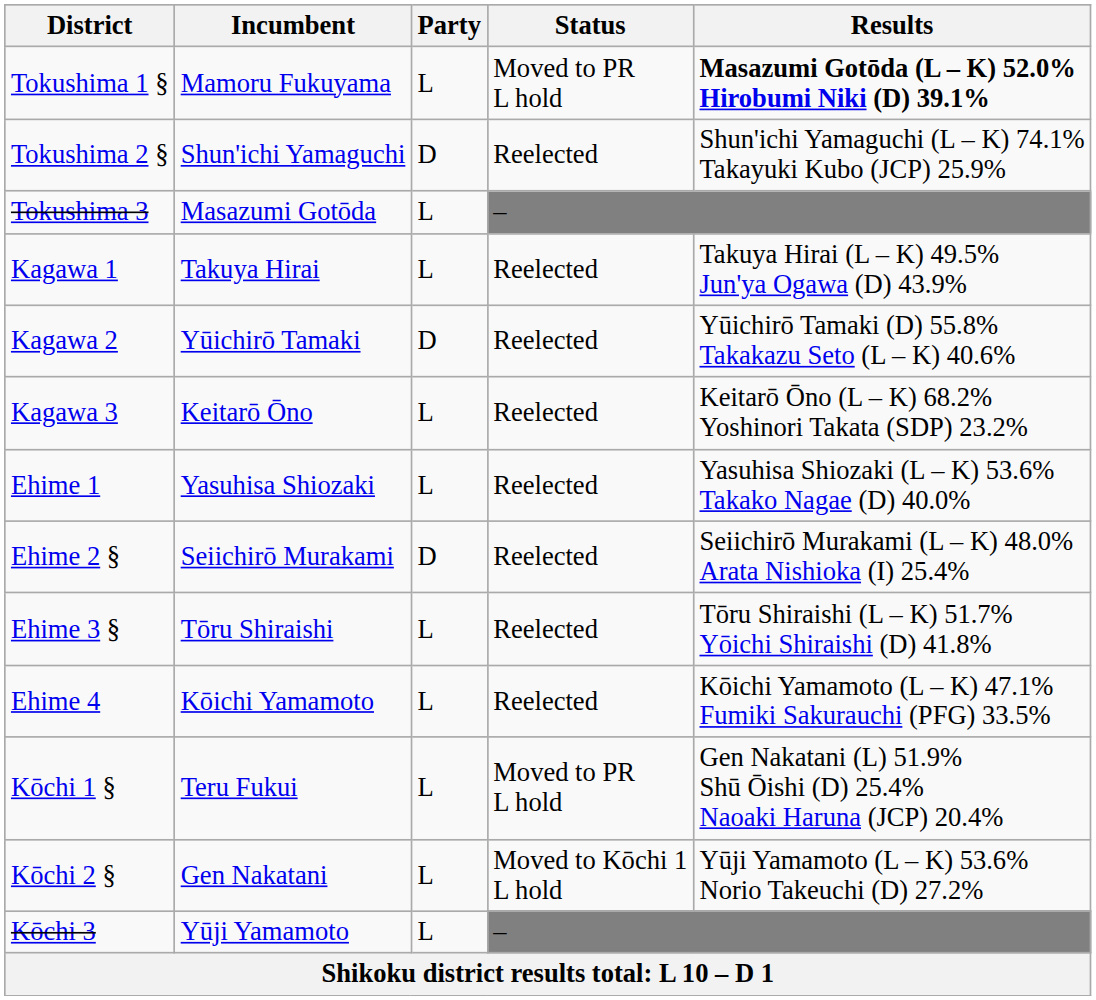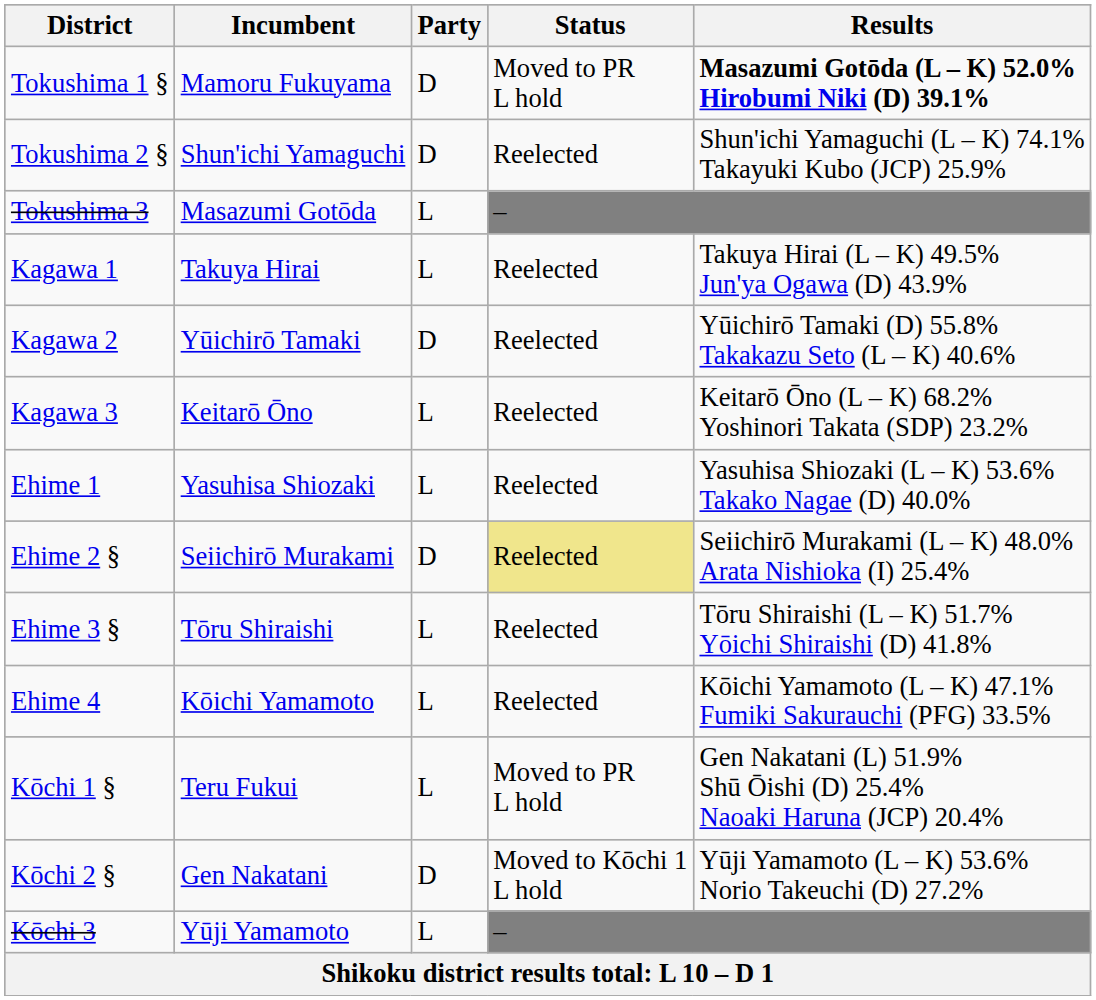Tokushima 1 § | Party: L -> D
Ehime 2 § | Status: no background -> khaki background
Kōchi 2 § | Party: L -> D
